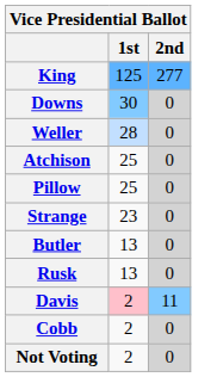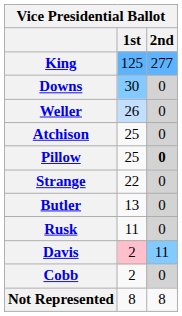Weller | 1st: 28 -> 26
Pillow | 2nd: normal -> bold
Strange | 1st: 23 -> 22
Rusk | 1st: 13 -> 11
- row: Not Voting | 2 | 0
+ row: Not Represented | 8 | 8
